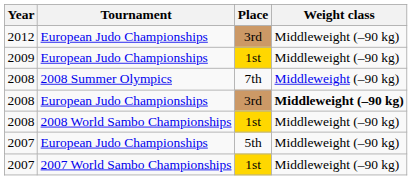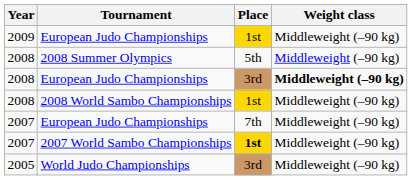- row: 2012 | European Judo Championships | 3rd | Middleweight (–90 kg)
2008 / 2008 Summer Olympics | Place: 7th -> 5th
2007 / European Judo Championships | Place: 5th -> 7th
2007 / 2007 World Sambo Championships | Place: normal -> bold
+ row: 2005 | World Judo Championships | 3rd | Middleweight (–90 kg)
